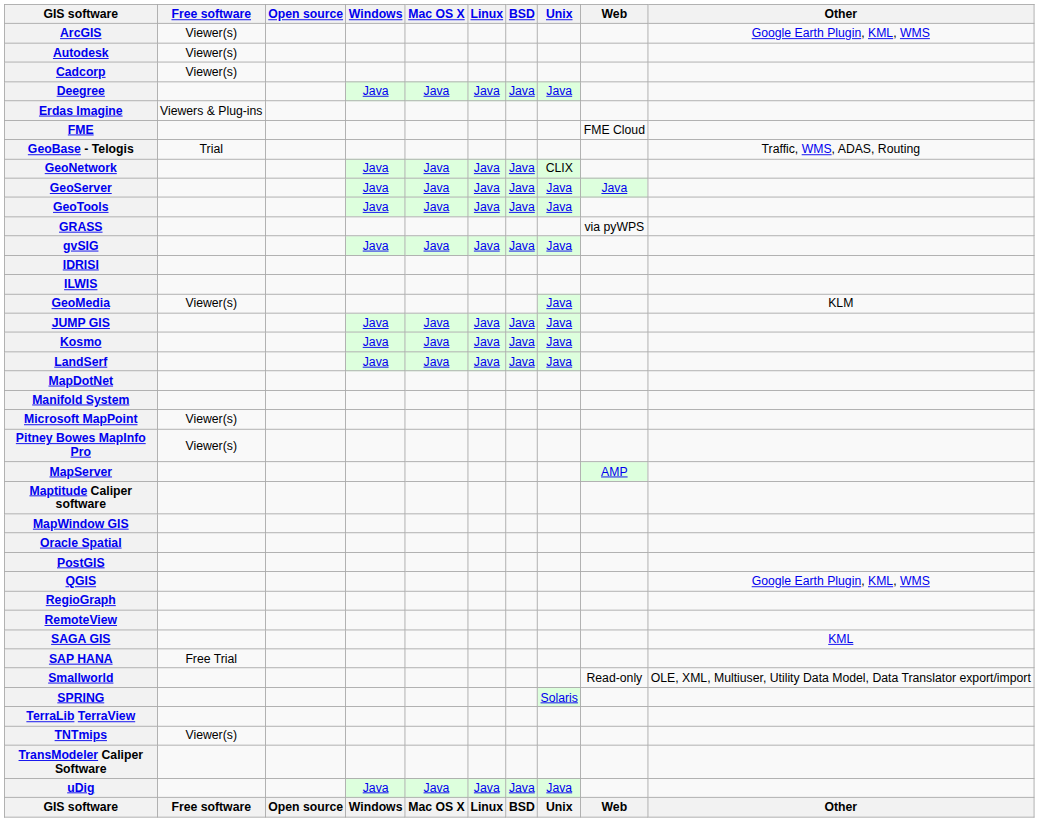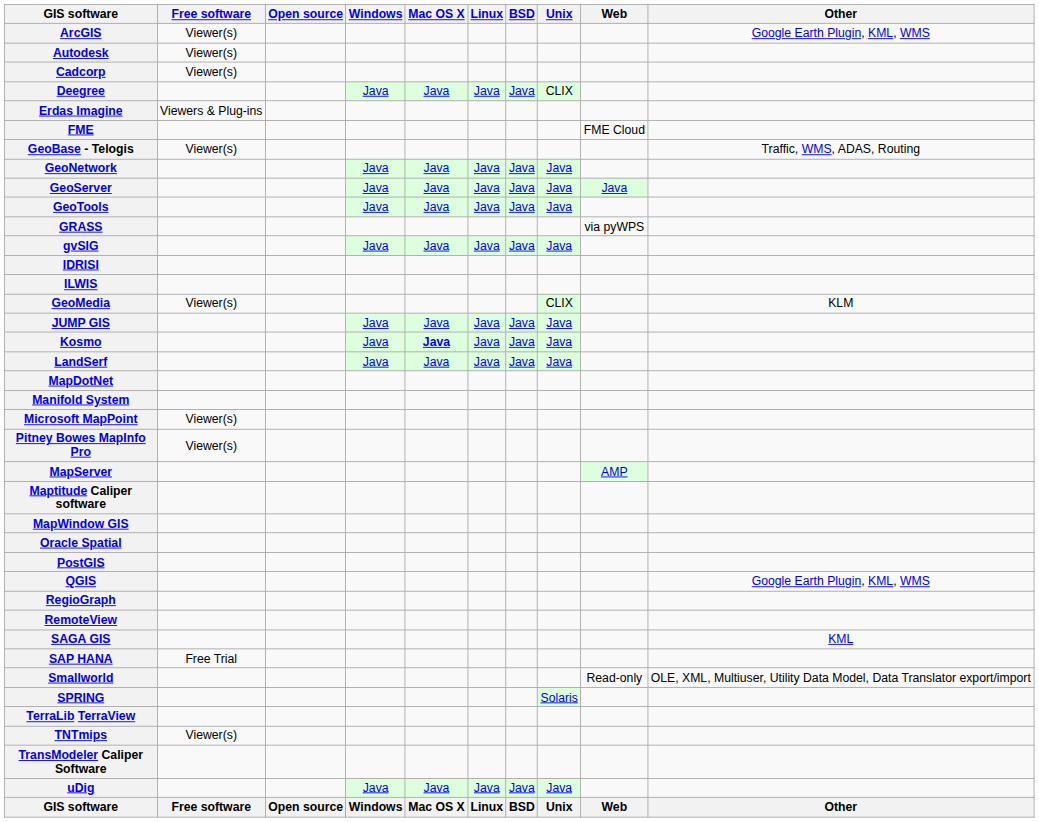Deegree | Unix: Java -> CLIX
GeoBase - Telogis | Free software: Trial -> Viewer(s)
GeoNetwork | Unix: CLIX -> Java
GeoMedia | Unix: Java -> CLIX
Kosmo | Mac OS X: normal -> bold
